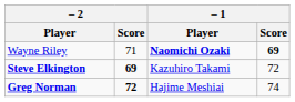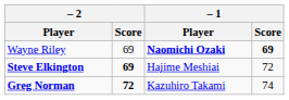Wayne Riley | – 2 / Score: 71 -> 69
Steve Elkington | – 1 / Player: Kazuhiro Takami -> Hajime Meshiai
Greg Norman | – 1 / Player: Hajime Meshiai -> Kazuhiro Takami
